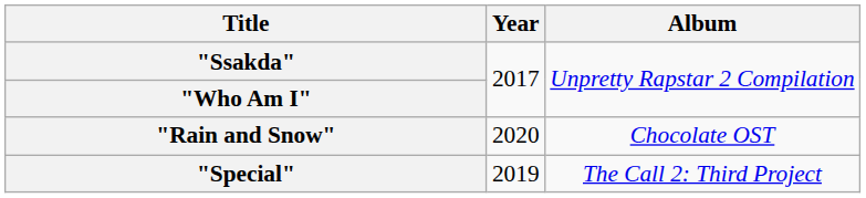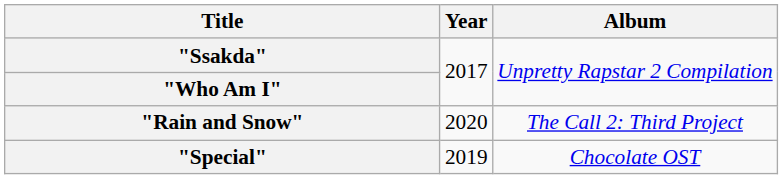"Rain and Snow" | Album: Chocolate OST -> The Call 2: Third Project
"Special" | Album: The Call 2: Third Project -> Chocolate OST
